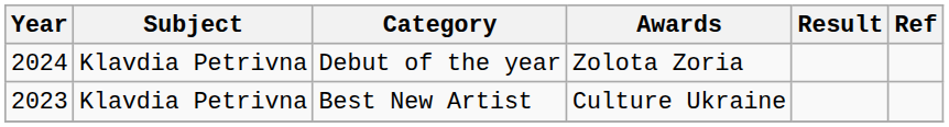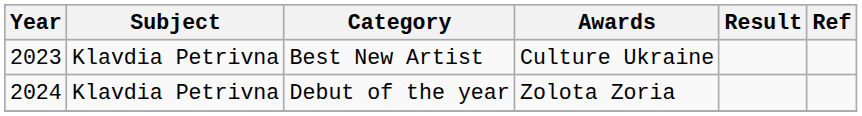rows swapped: Best New Artist <-> Debut of the year
